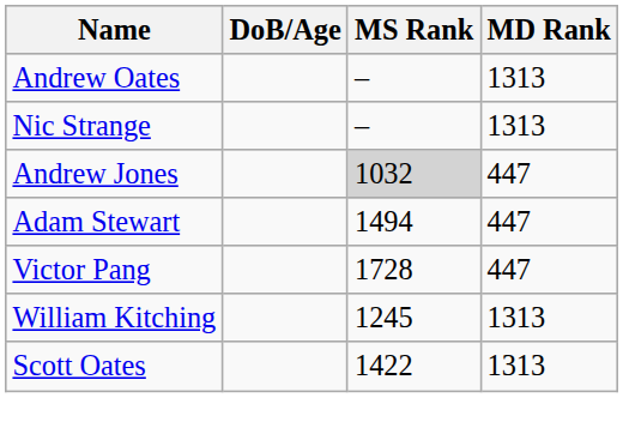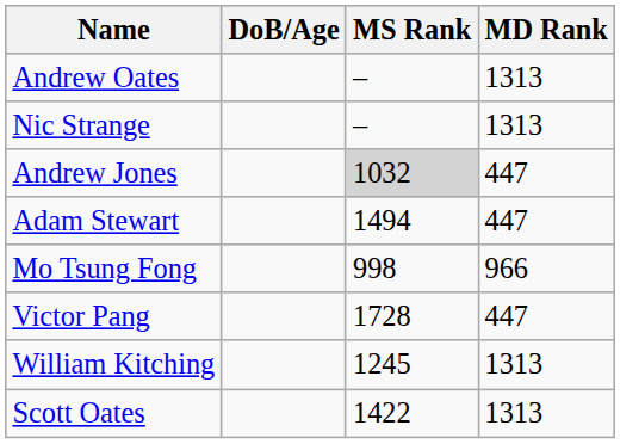+ row: Mo Tsung Fong | 998 | 966
